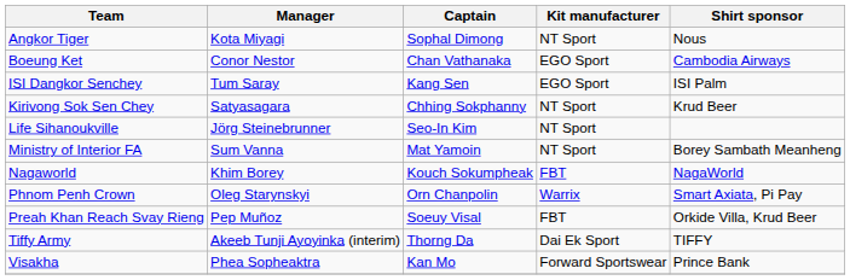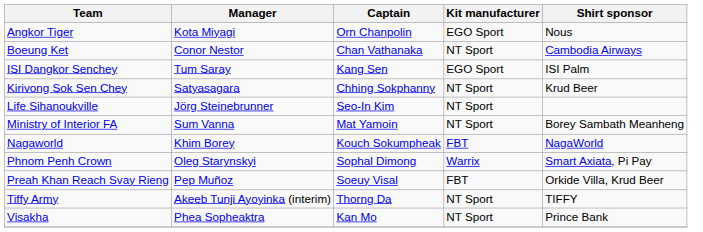Angkor Tiger | Captain: Sophal Dimong -> Orn Chanpolin
Angkor Tiger | Kit manufacturer: NT Sport -> EGO Sport
Boeung Ket | Kit manufacturer: EGO Sport -> NT Sport
Phnom Penh Crown | Captain: Orn Chanpolin -> Sophal Dimong
Tiffy Army | Kit manufacturer: Dai Ek Sport -> NT Sport
Visakha | Kit manufacturer: Forward Sportswear -> NT Sport
